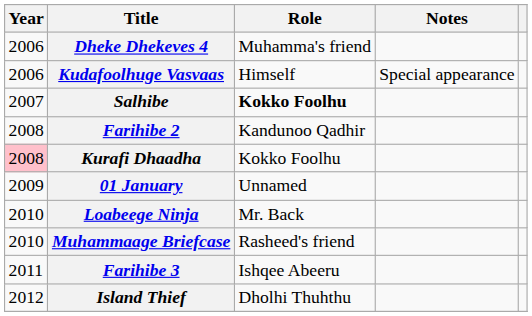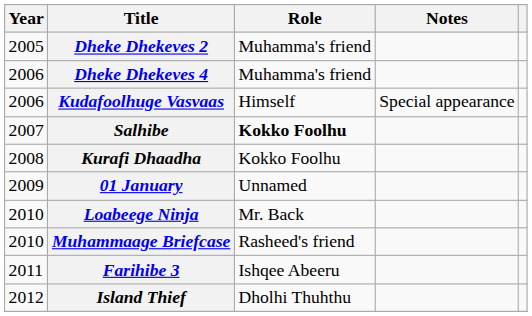+ row: 2005 | Dheke Dhekeves 2 | Muhamma's friend
- row: 2008 | Farihibe 2 | Kandunoo Qadhir
Kurafi Dhaadha | Year: pink background -> no background
